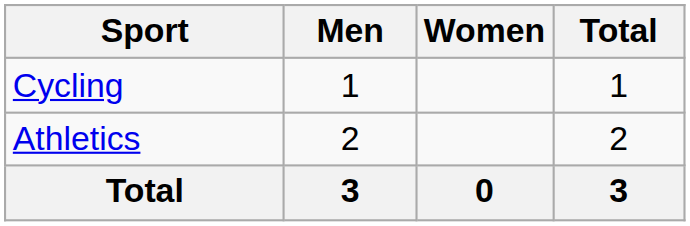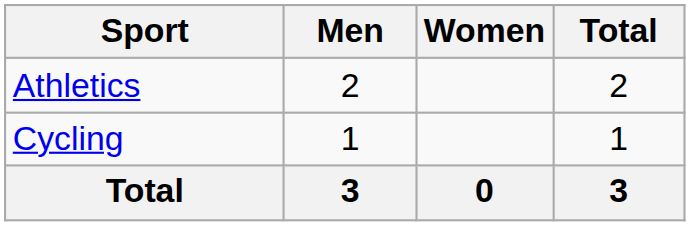rows swapped: Athletics <-> Cycling
